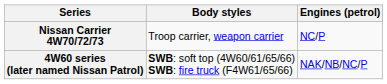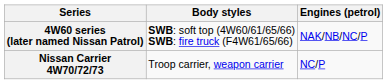rows swapped: 4W60 series (later named Nissan Patrol) <-> Nissan Carrier 4W70/72/73
